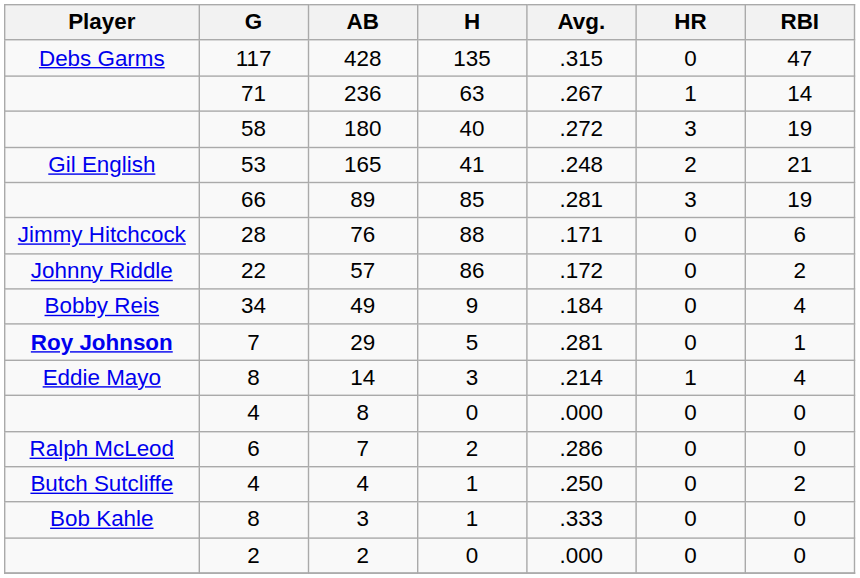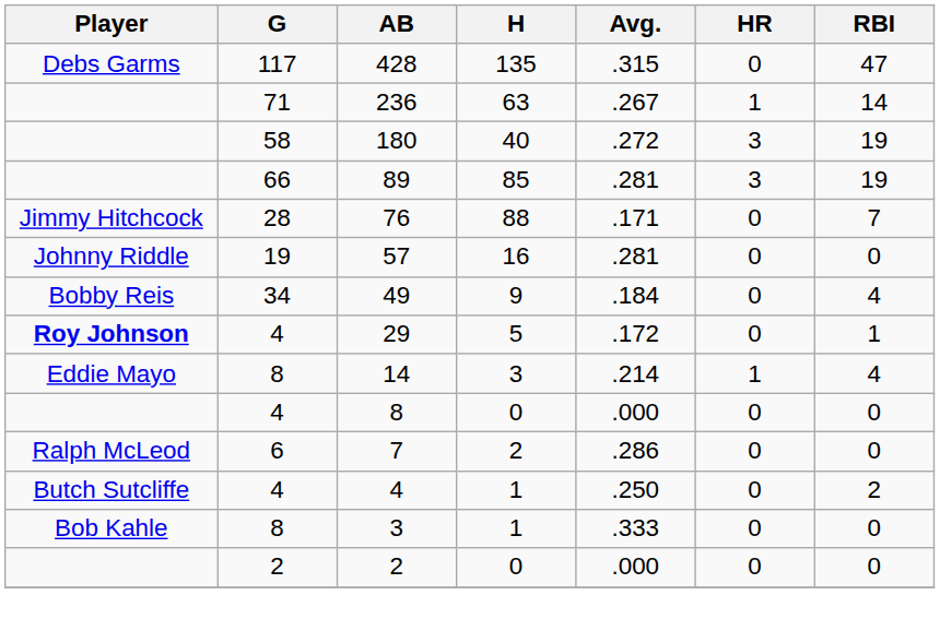- row: Gil English | 53 | 165 | 41 | .248 | 2 | 21
76 | RBI: 6 -> 7
57 | G: 22 -> 19
57 | H: 86 -> 16
57 | Avg.: .172 -> .281
57 | RBI: 2 -> 0
29 | G: 7 -> 4
29 | Avg.: .281 -> .172
